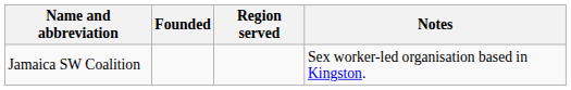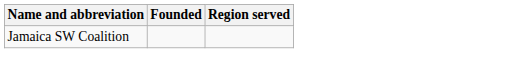- column: Notes | Sex worker-led organisation based in Kingston.
